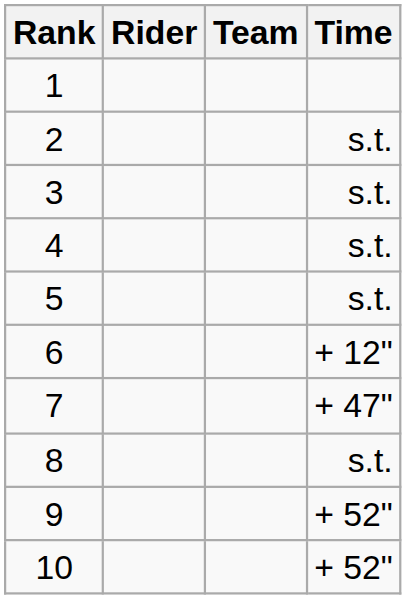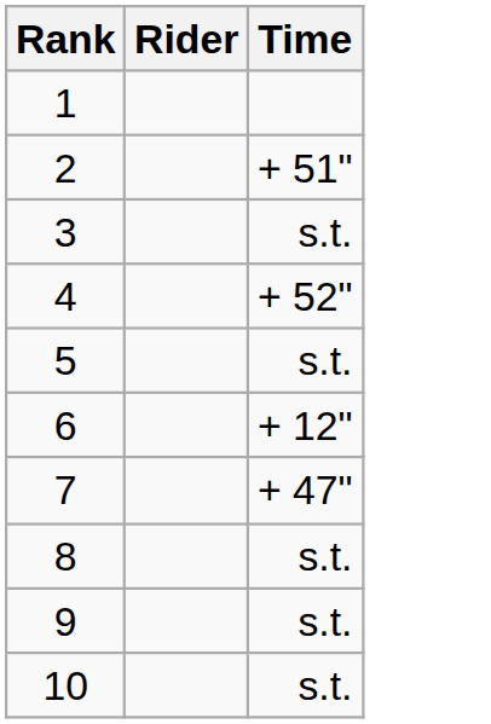- column: Team
2 | Time: s.t. -> + 51"
4 | Time: s.t. -> + 52"
9 | Time: + 52" -> s.t.
10 | Time: + 52" -> s.t.
